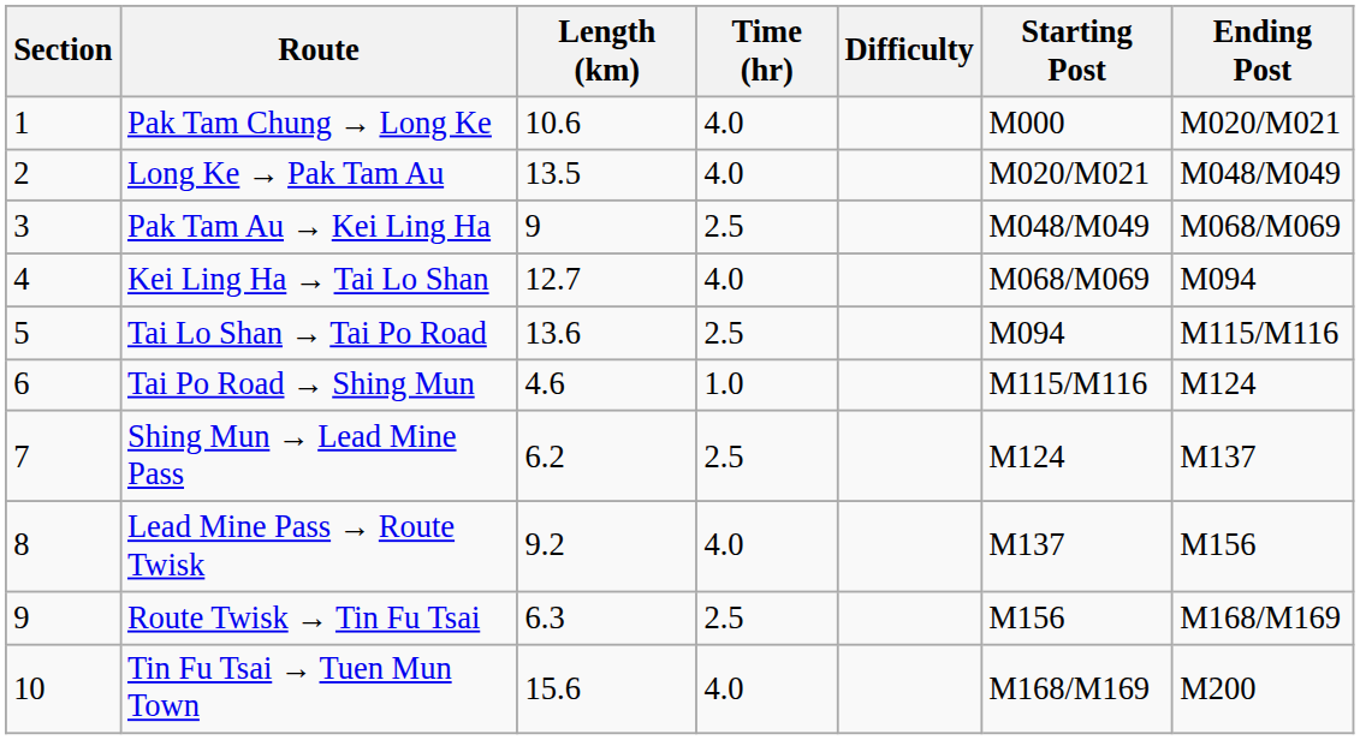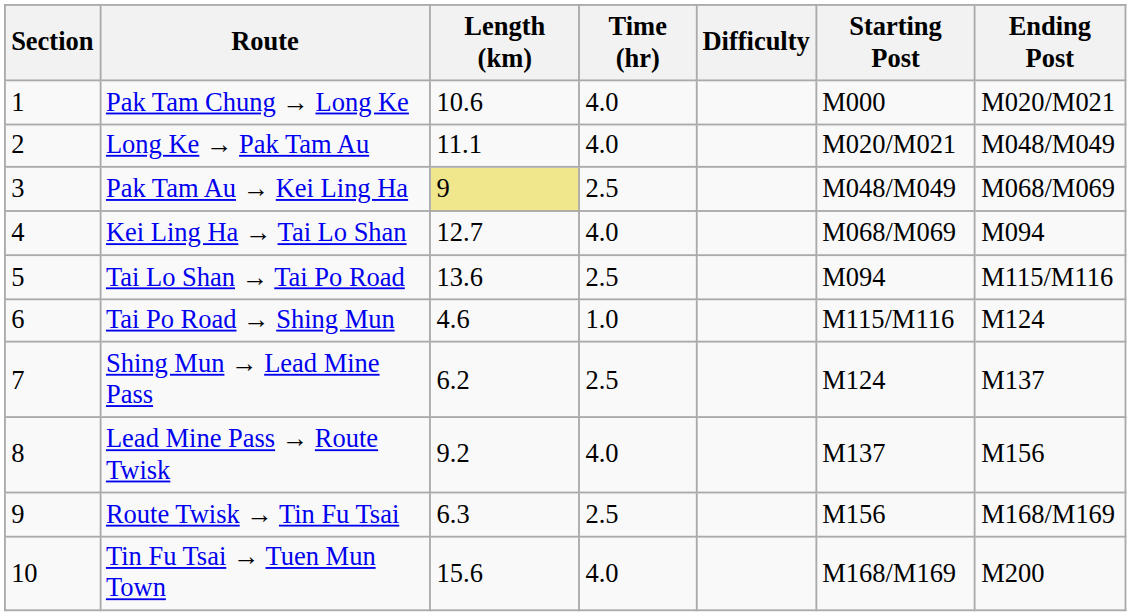Long Ke → Pak Tam Au | Length (km): 13.5 -> 11.1
Pak Tam Au → Kei Ling Ha | Length (km): no background -> khaki background
